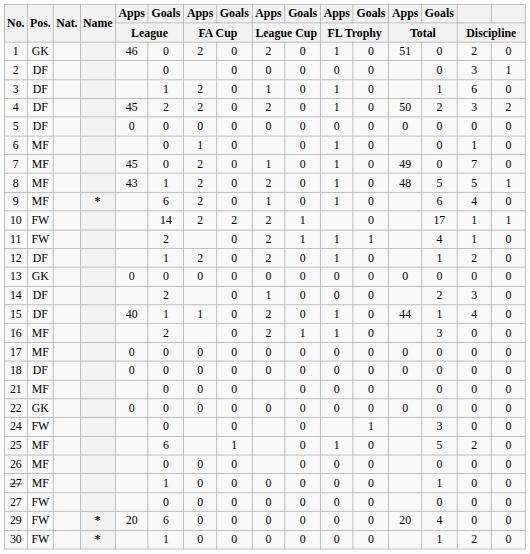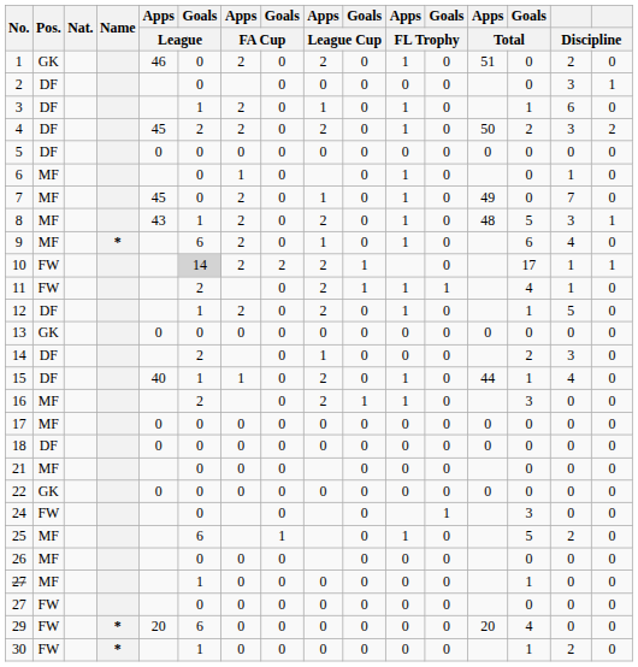8 | column 15: 5 -> 3
10 | Goals / League: no background -> lightgrey background
12 | column 15: 2 -> 5
